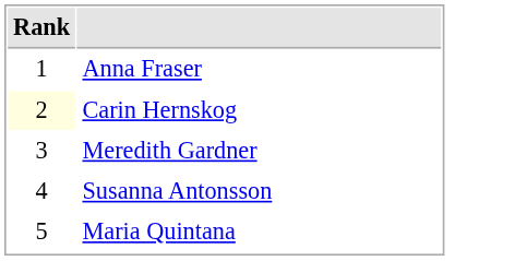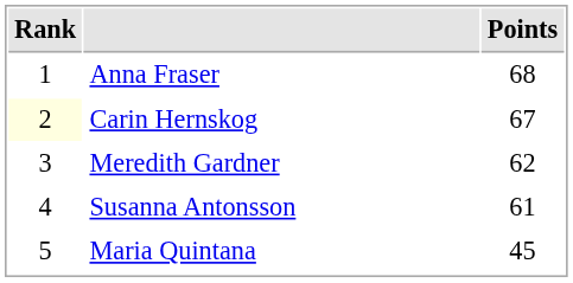+ column: Points | 68 | 67 | 62 | 61 | 45
